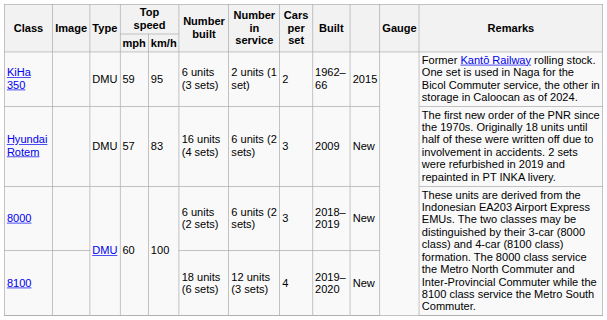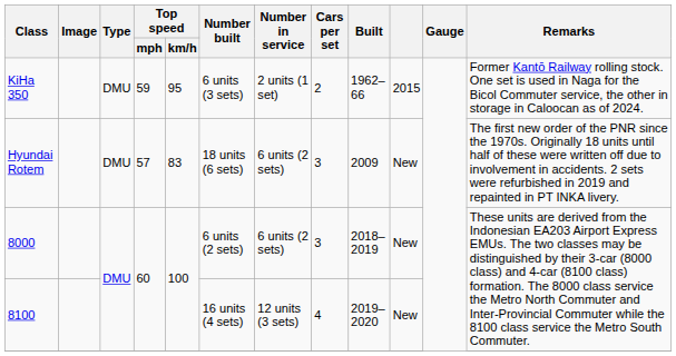Hyundai Rotem | Number built: 16 units (4 sets) -> 18 units (6 sets)
8100 | Number built: 18 units (6 sets) -> 16 units (4 sets)
